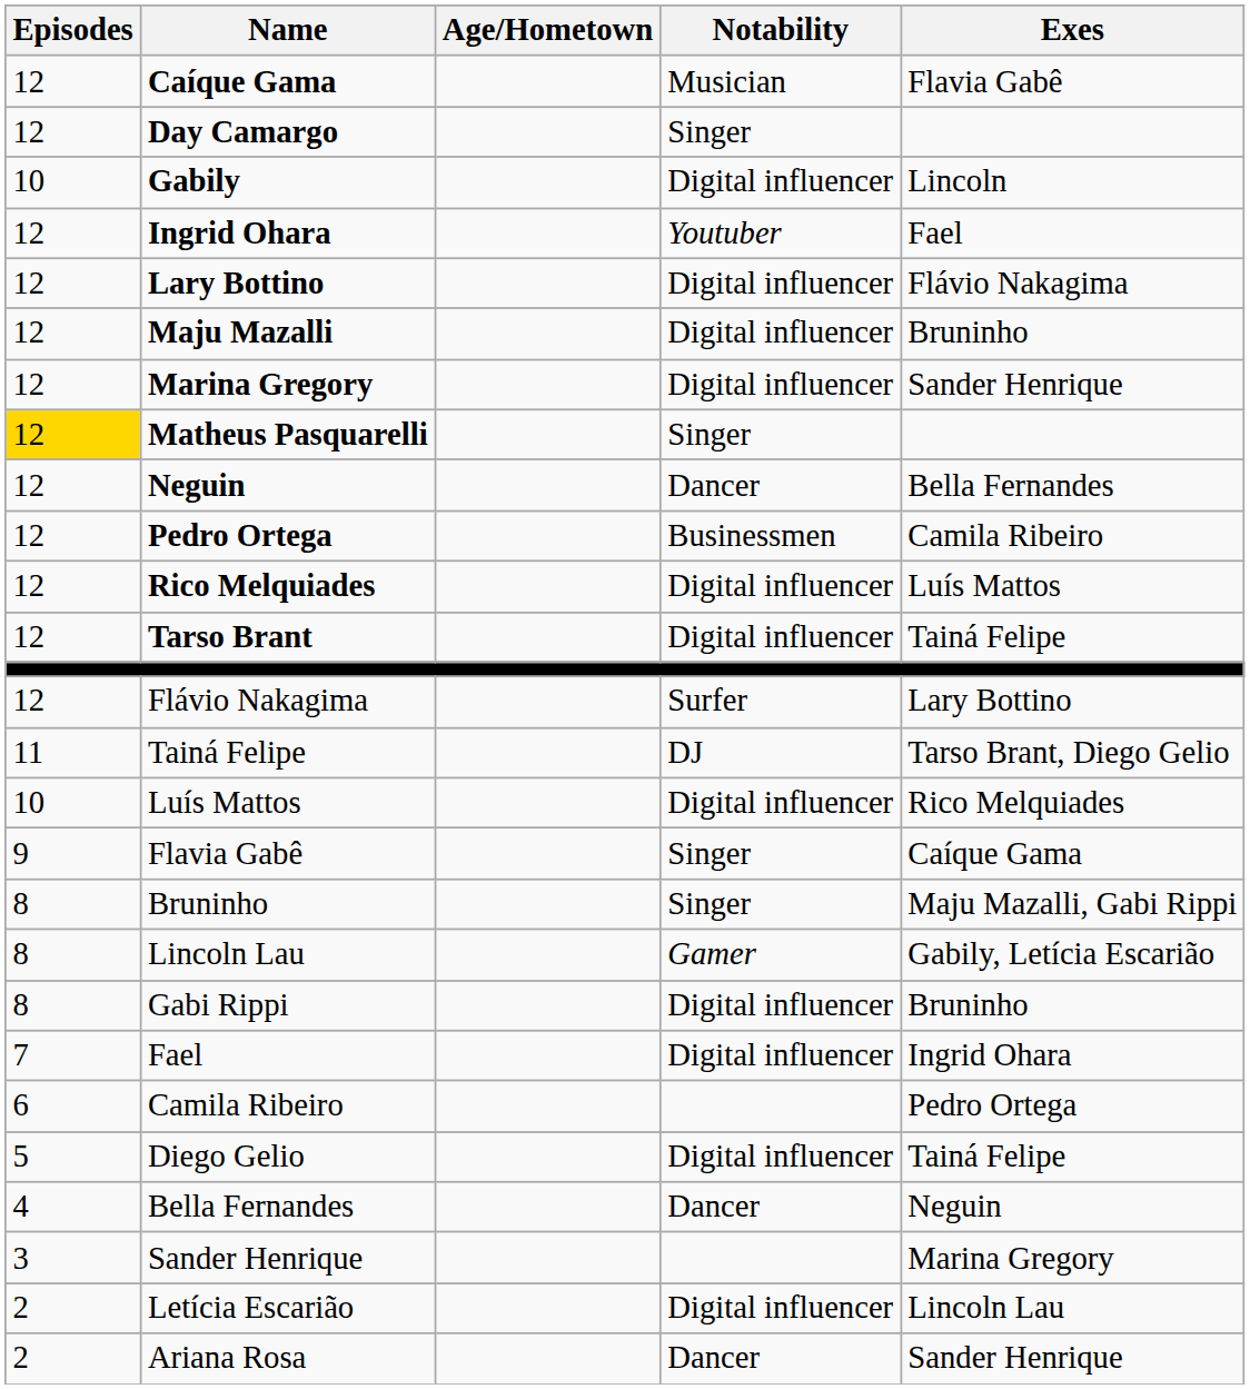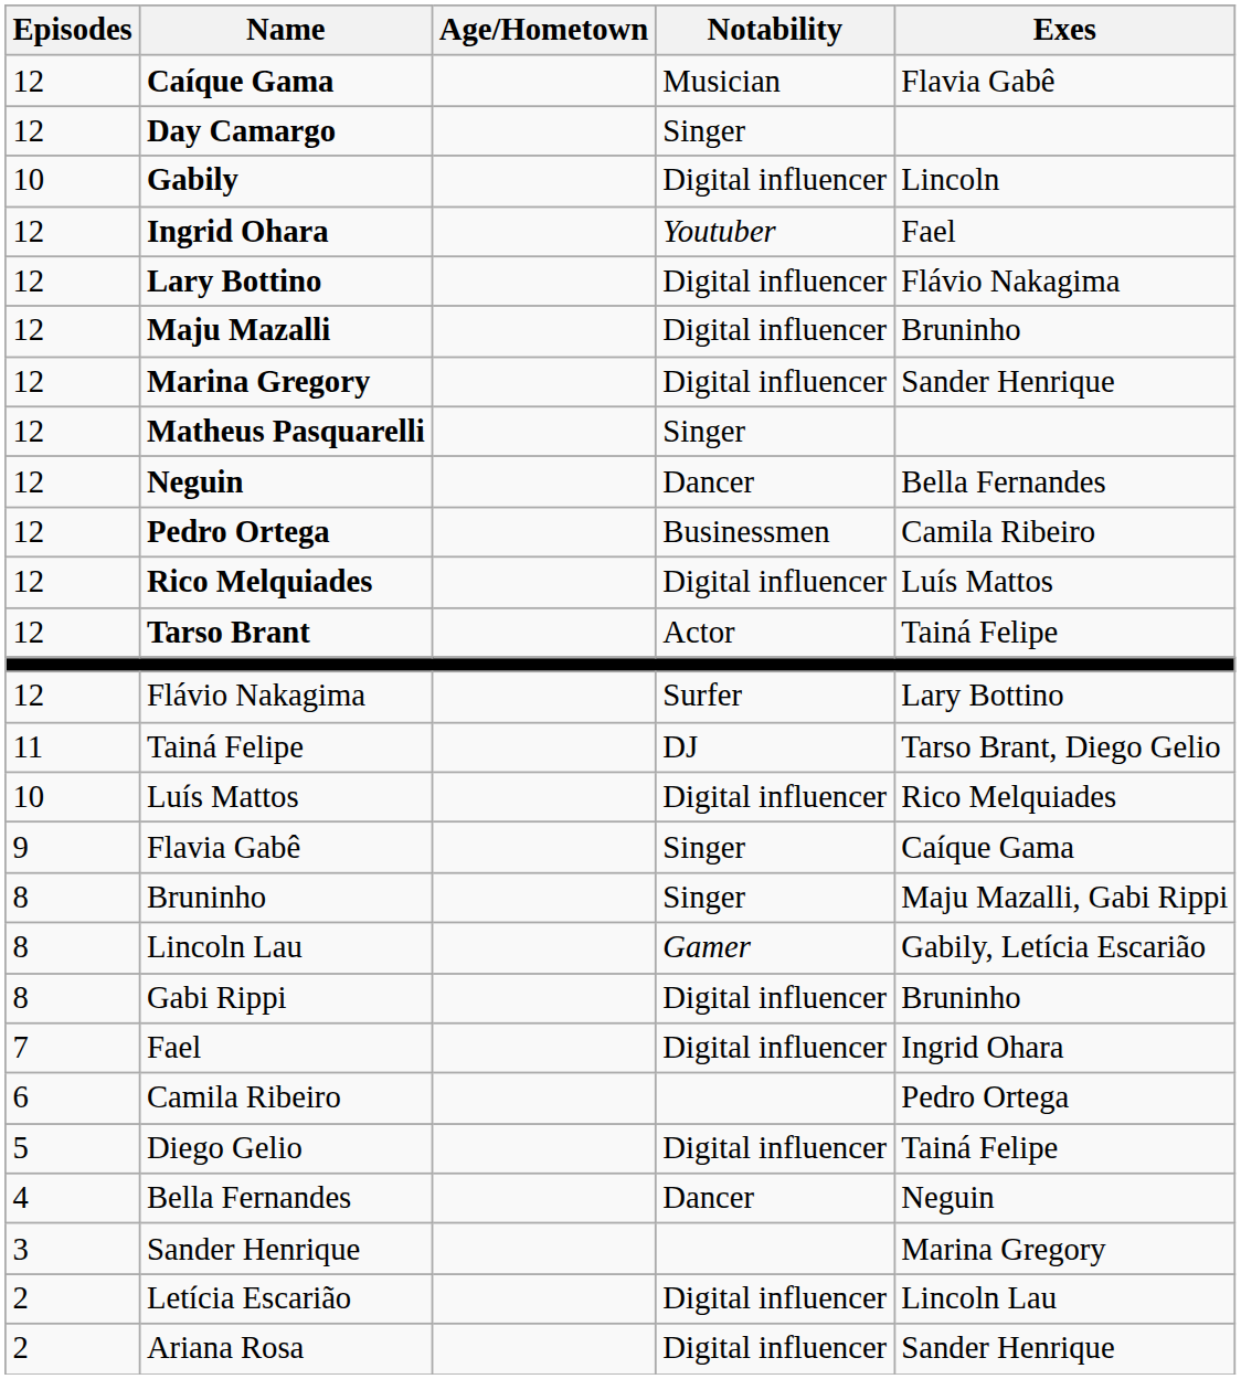Matheus Pasquarelli | Episodes: gold background -> no background
Tarso Brant | Notability: Digital influencer -> Actor
Ariana Rosa | Notability: Dancer -> Digital influencer
